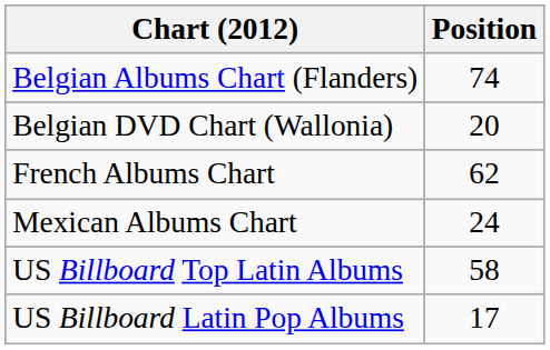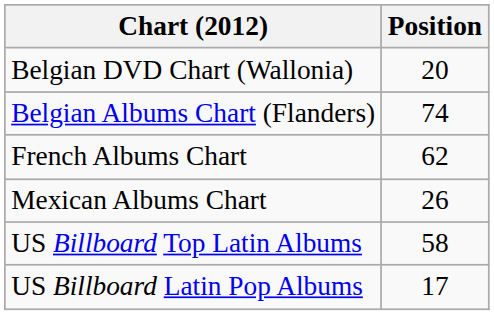rows swapped: Belgian Albums Chart (Flanders) <-> Belgian DVD Chart (Wallonia)
Mexican Albums Chart | Position: 24 -> 26
